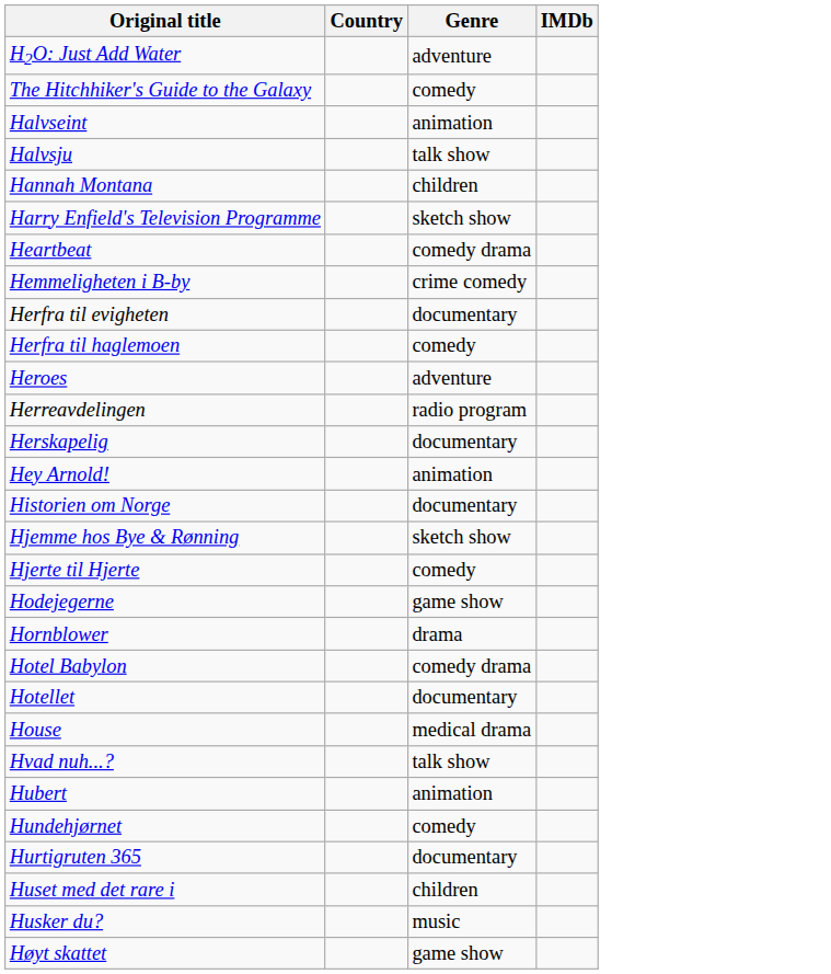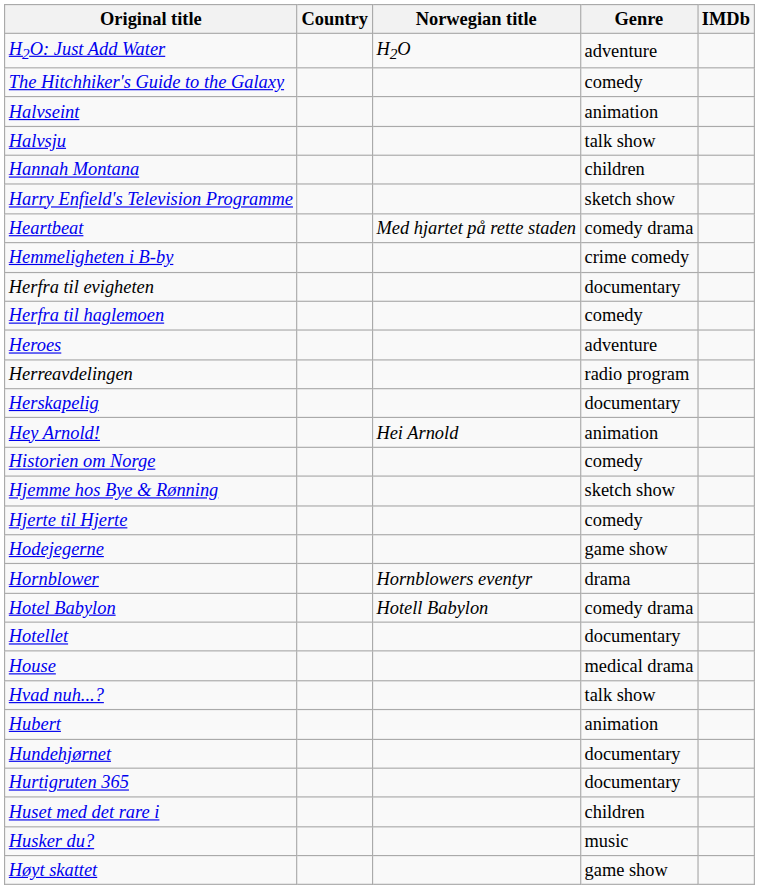+ column: Norwegian title | H2O | Med hjartet på rette staden | Hei Arnold | Hornblowers eventyr | Hotell Babylon
Historien om Norge | Genre: documentary -> comedy
Hundehjørnet | Genre: comedy -> documentary
